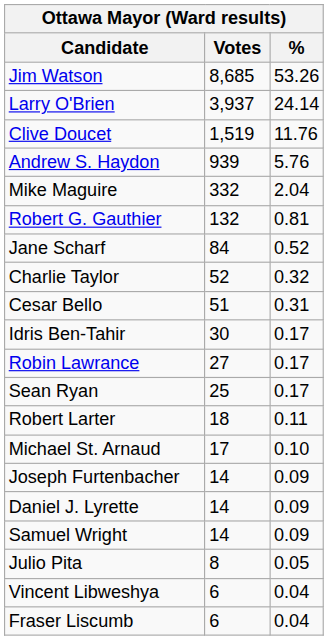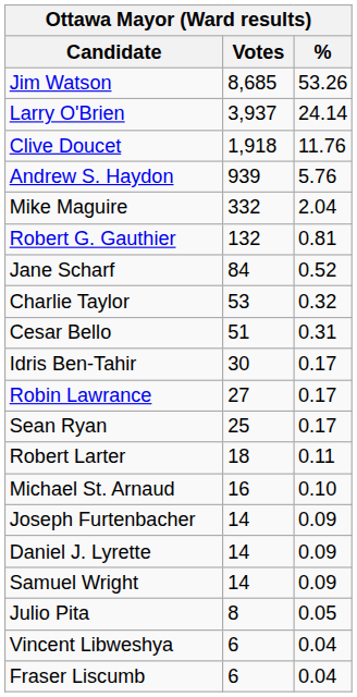Clive Doucet | Votes: 1,519 -> 1,918
Charlie Taylor | Votes: 52 -> 53
Michael St. Arnaud | Votes: 17 -> 16
